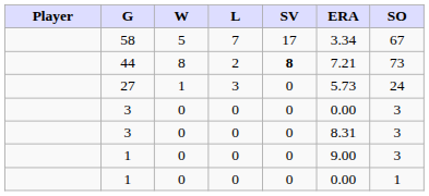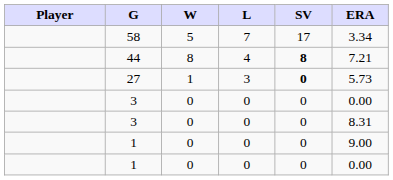- column: SO | 67 | 73 | 24 | 3 | 3 | 3 | 1
44 | L: 2 -> 4
27 | SV: normal -> bold
